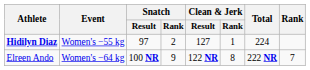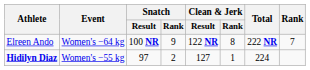rows swapped: Hidilyn Diaz <-> Elreen Ando
